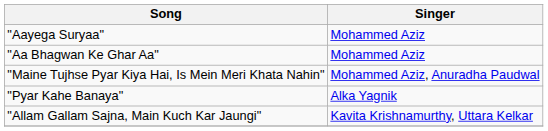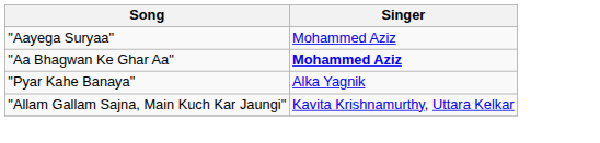"Aa Bhagwan Ke Ghar Aa" | Singer: normal -> bold
- row: "Maine Tujhse Pyar Kiya Hai, Is Mein Meri Khata Nahin" | Mohammed Aziz, Anuradha Paudwal
